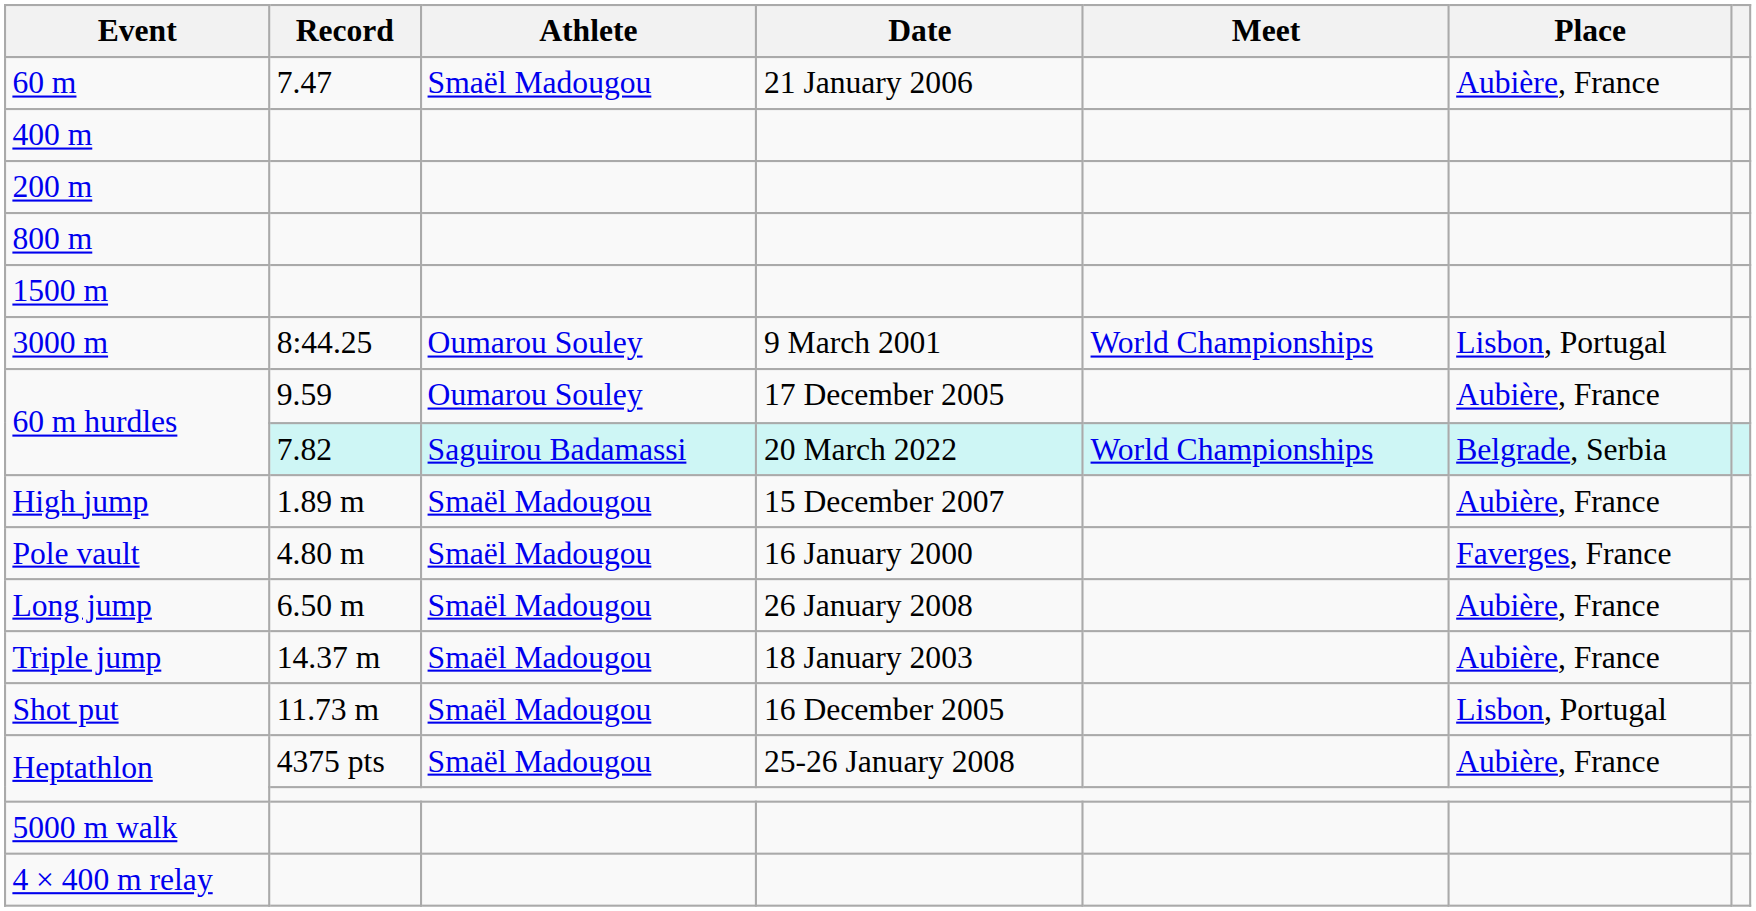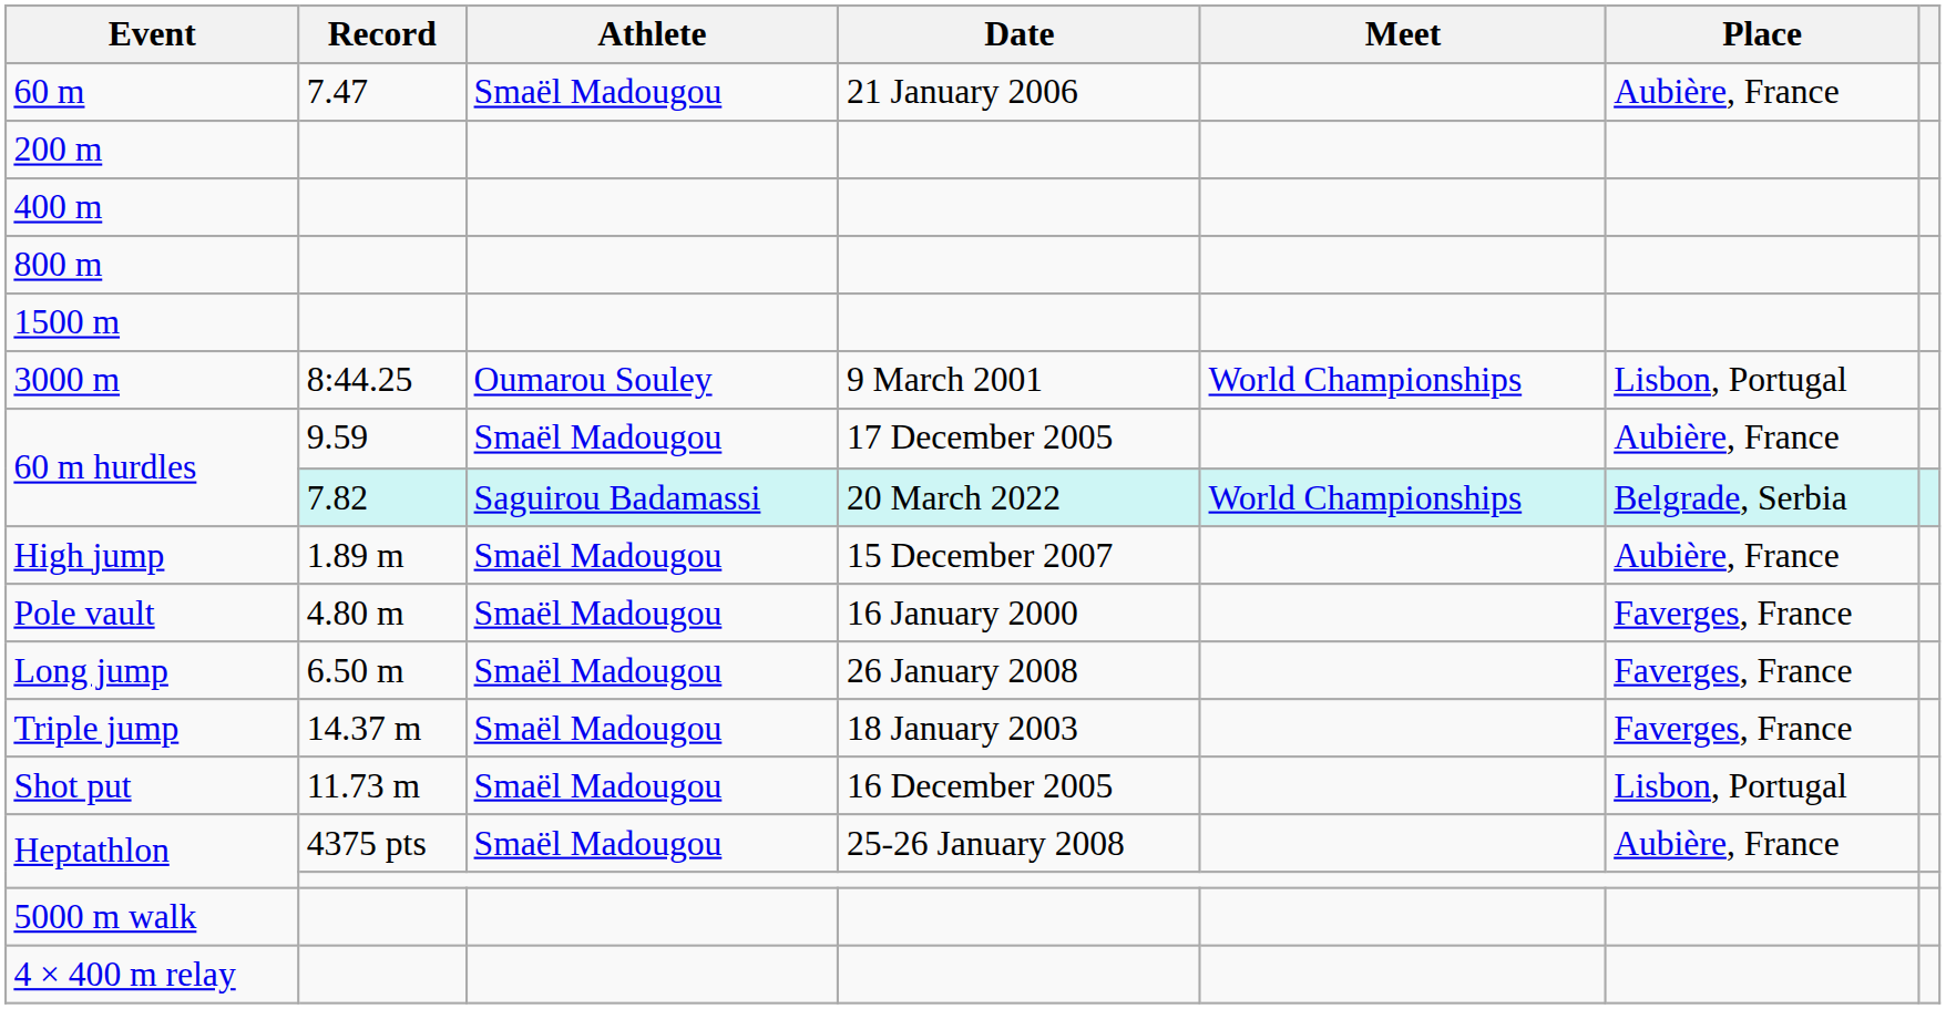rows swapped: 200 m <-> 400 m
60 m hurdles / 9.59 | Athlete: Oumarou Souley -> Smaël Madougou
Long jump | Place: Aubière, France -> Faverges, France
Triple jump | Place: Aubière, France -> Faverges, France
